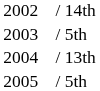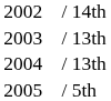2003 | column 5: / 5th -> / 13th
